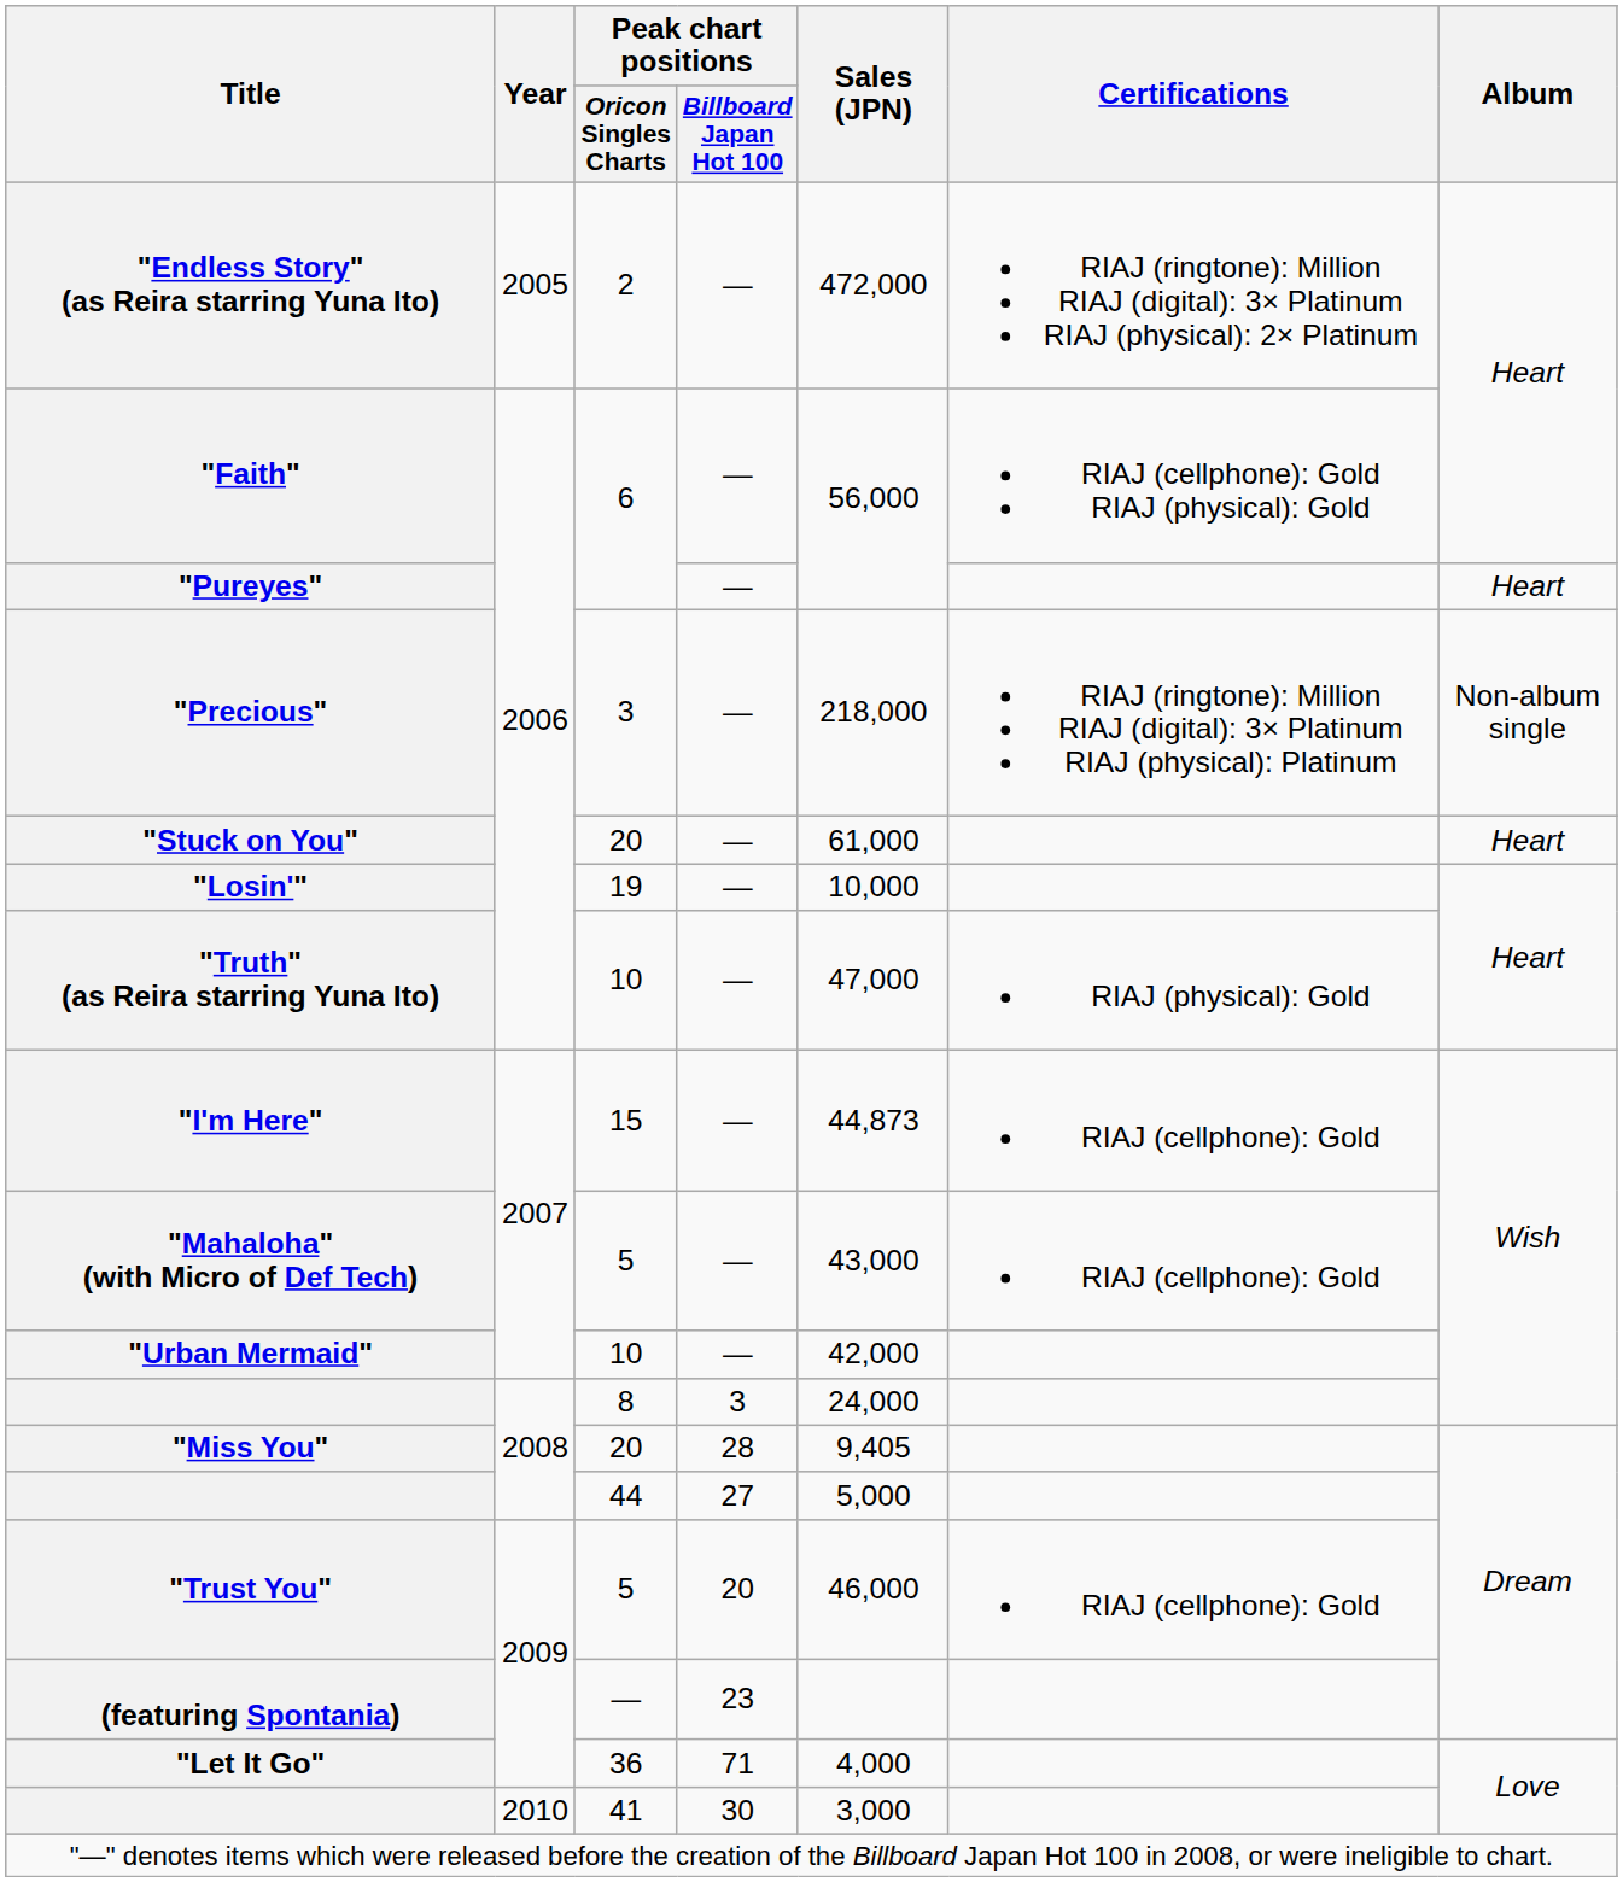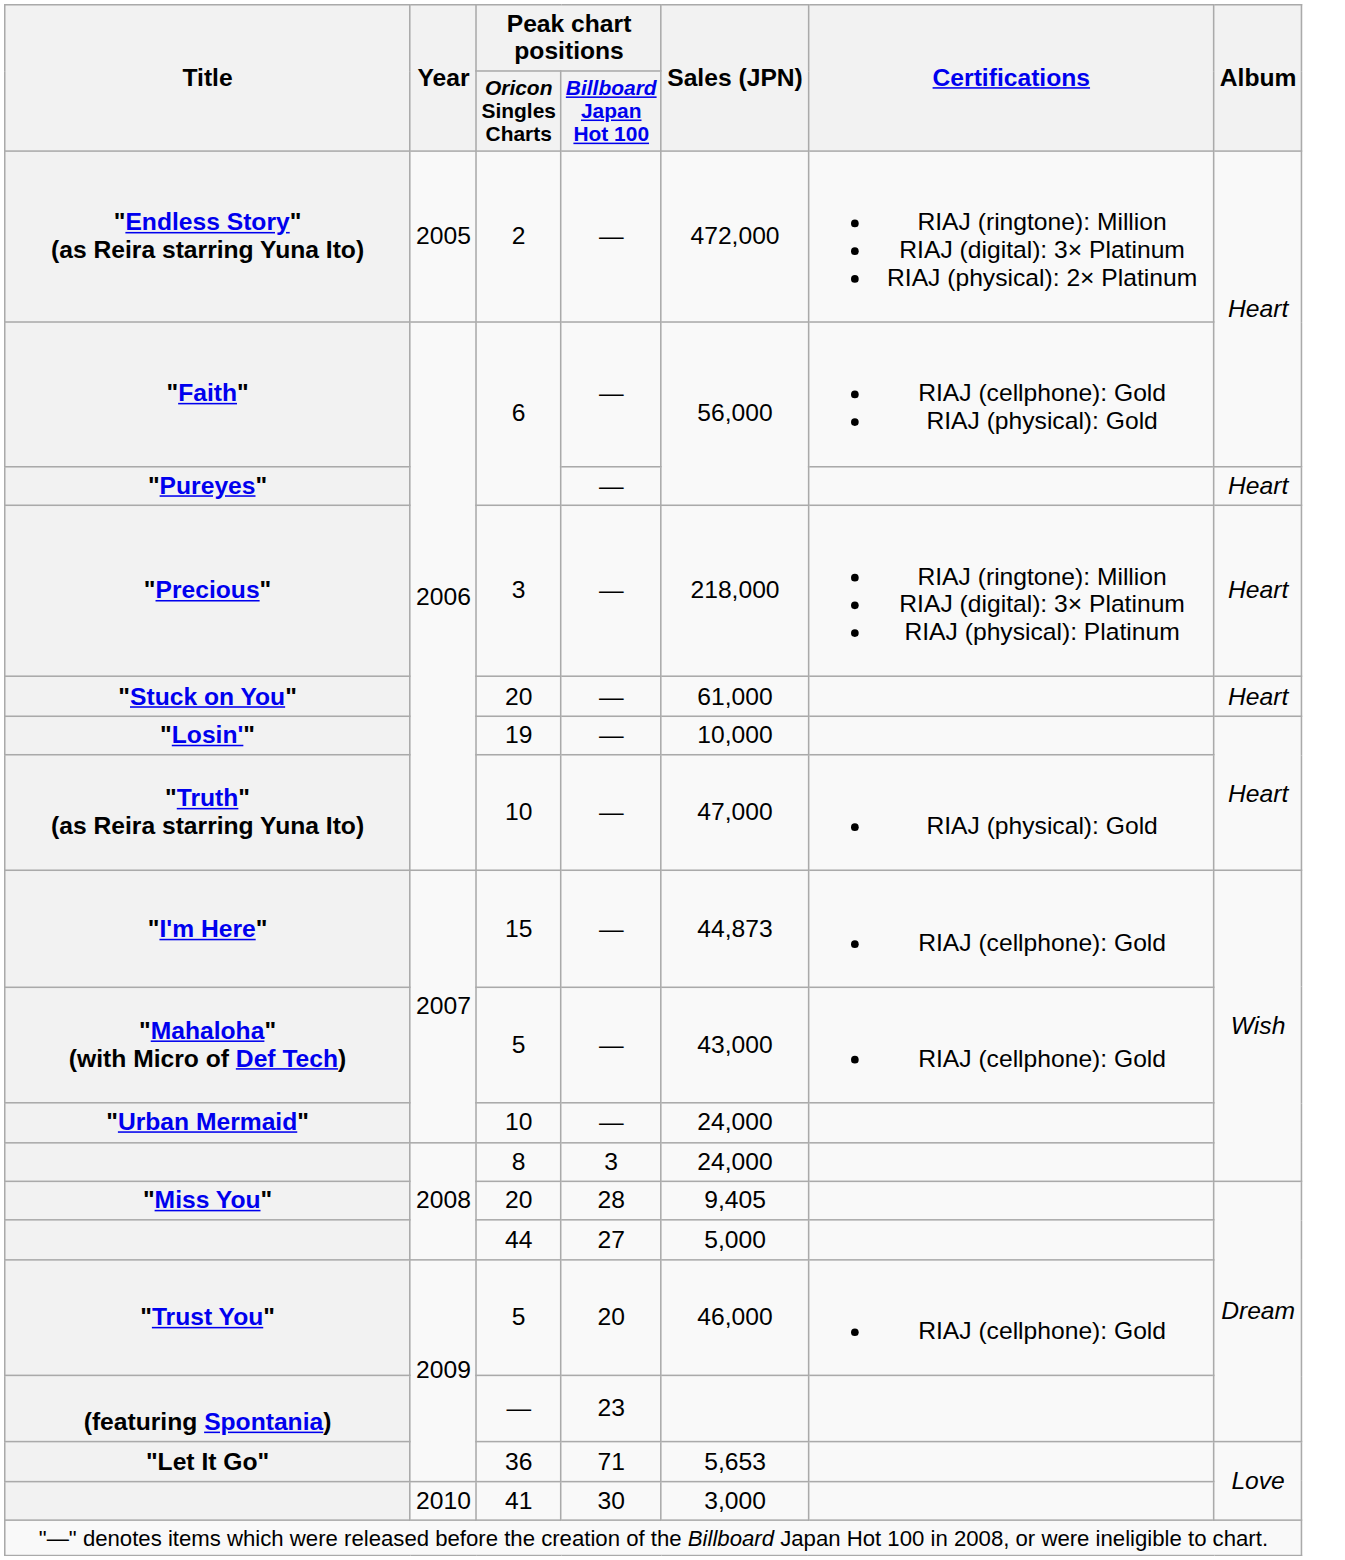"Precious" | Album: Non-album single -> Heart
"Urban Mermaid" | Sales (JPN): 42,000 -> 24,000
"Let It Go" | Sales (JPN): 4,000 -> 5,653
